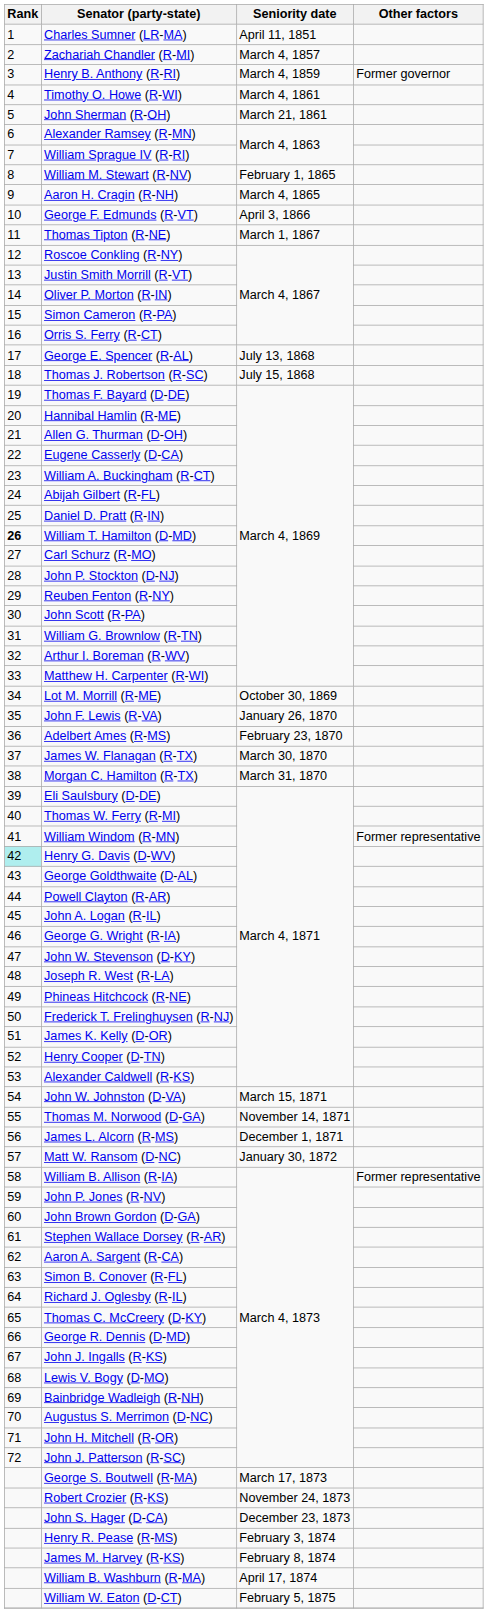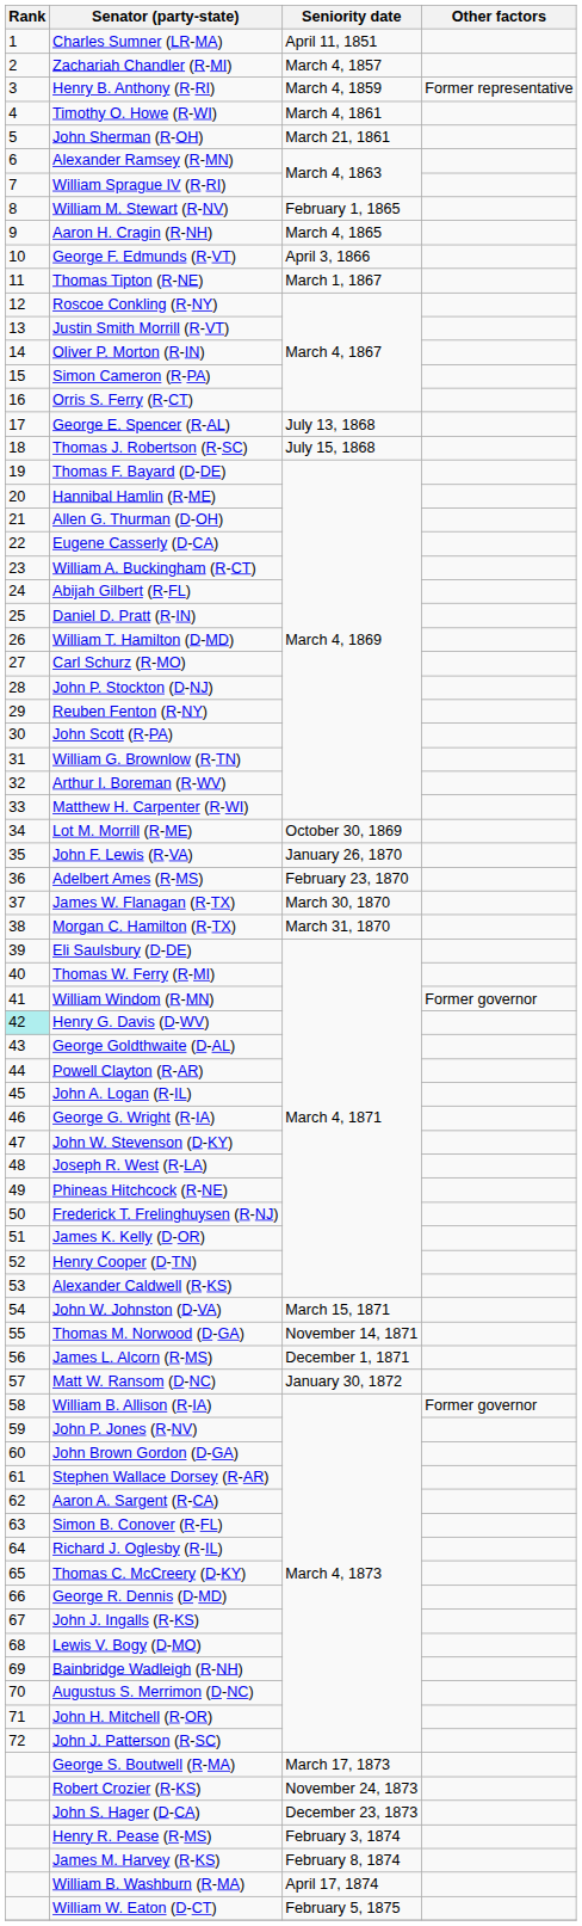Henry B. Anthony (R-RI) | Other factors: Former governor -> Former representative
William T. Hamilton (D-MD) | Rank: bold -> normal
William Windom (R-MN) | Other factors: Former representative -> Former governor
William B. Allison (R-IA) | Other factors: Former representative -> Former governor
